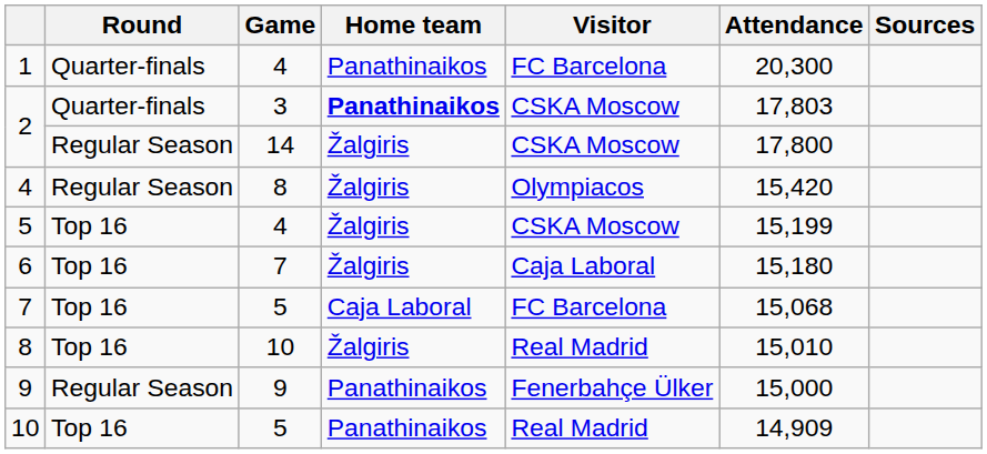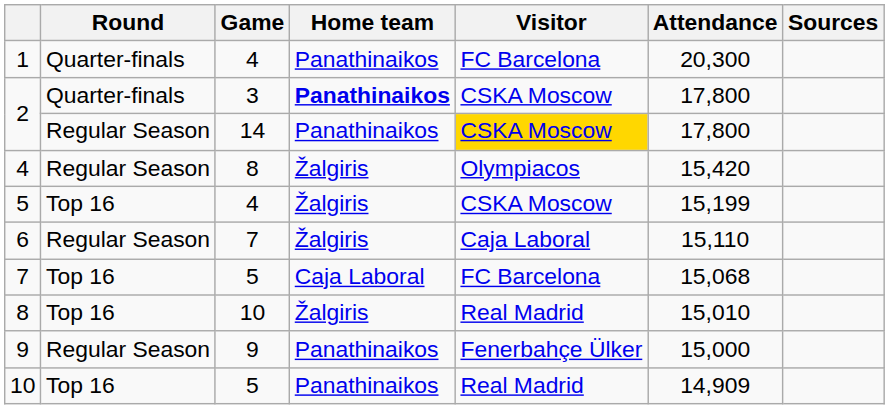2 / 3 | Attendance: 17,803 -> 17,800
2 / 14 | Home team: Žalgiris -> Panathinaikos
2 / 14 | Visitor: no background -> gold background
6 | Round: Top 16 -> Regular Season
6 | Attendance: 15,180 -> 15,110
